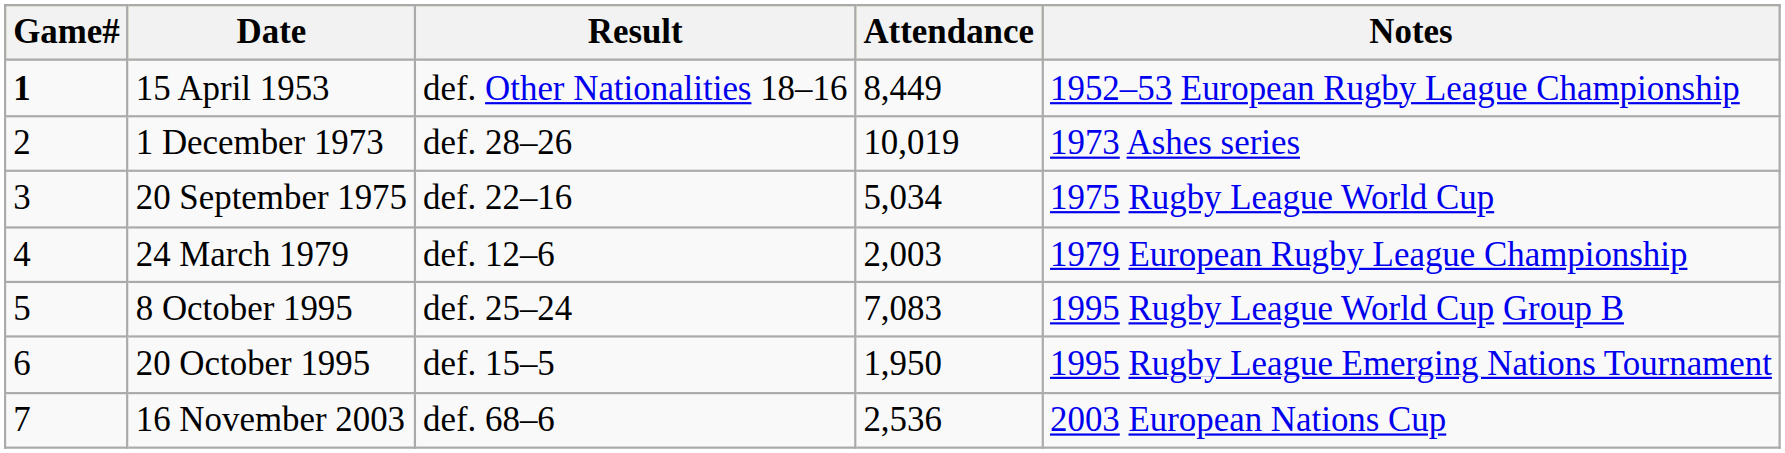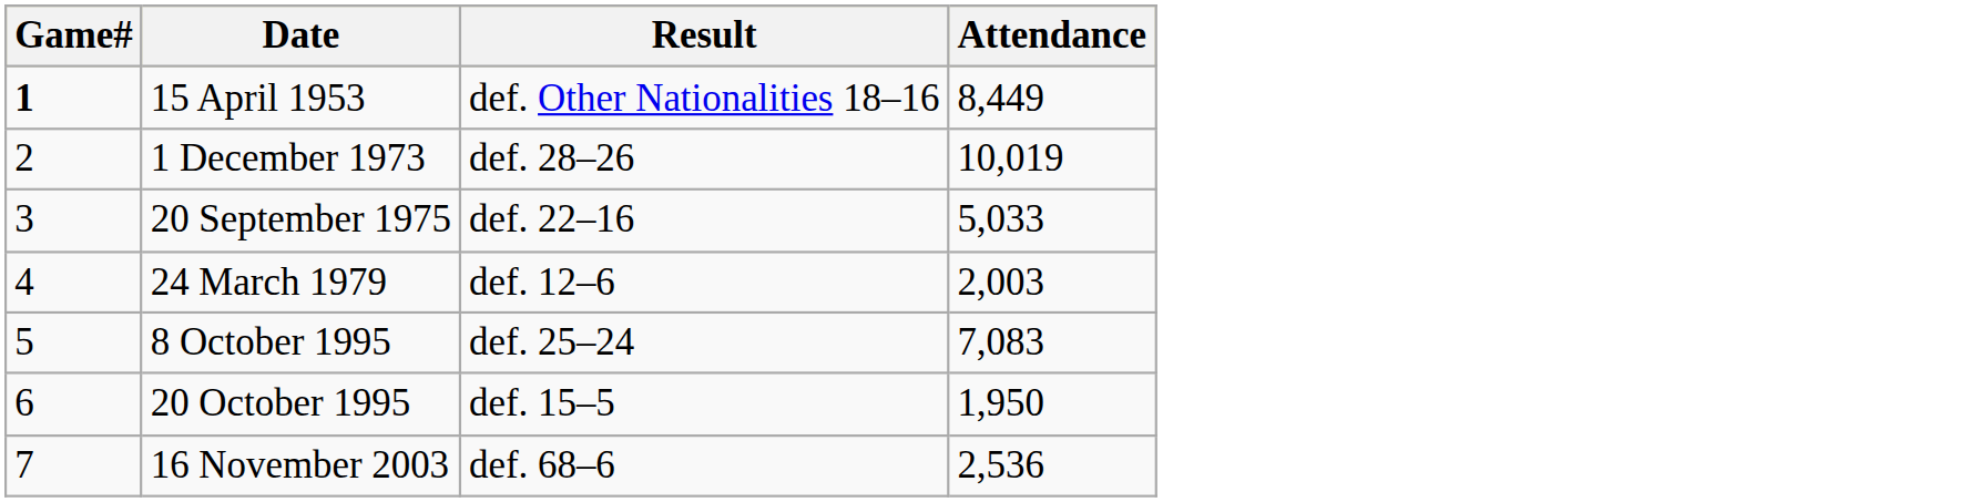- column: Notes | 1952–53 European Rugby League Championship | 1973 Ashes series | 1975 Rugby League World Cup | 1979 European Rugby League Championship | 1995 Rugby League World Cup Group B | 1995 Rugby League Emerging Nations Tournament | 2003 European Nations Cup
20 September 1975 | Attendance: 5,034 -> 5,033
